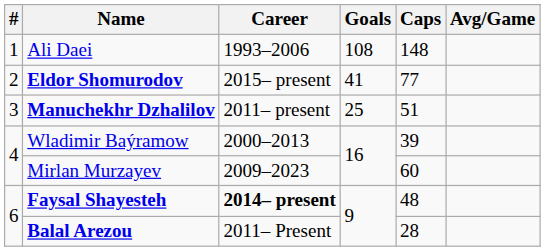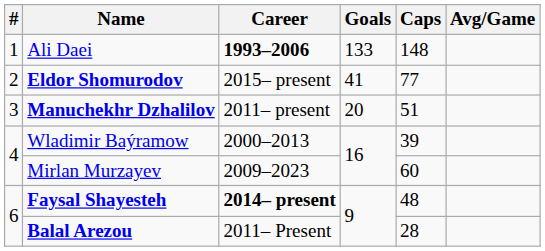Ali Daei | Career: normal -> bold
Ali Daei | Goals: 108 -> 133
Manuchekhr Dzhalilov | Goals: 25 -> 20
